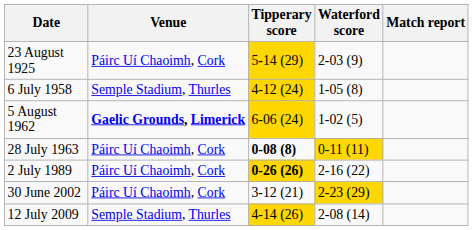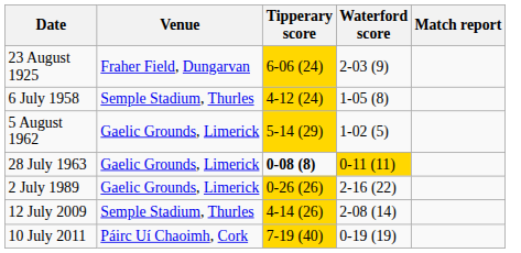23 August 1925 | Venue: Páirc Uí Chaoimh, Cork -> Fraher Field, Dungarvan
23 August 1925 | Tipperary score: 5-14 (29) -> 6-06 (24)
5 August 1962 | Venue: bold -> normal
5 August 1962 | Tipperary score: 6-06 (24) -> 5-14 (29)
28 July 1963 | Venue: Páirc Uí Chaoimh, Cork -> Gaelic Grounds, Limerick
2 July 1989 | Venue: Páirc Uí Chaoimh, Cork -> Gaelic Grounds, Limerick
2 July 1989 | Tipperary score: bold -> normal
- row: 30 June 2002 | Páirc Uí Chaoimh, Cork | 3-12 (21) | 2-23 (29)
+ row: 10 July 2011 | Páirc Uí Chaoimh, Cork | 7-19 (40) | 0-19 (19)
